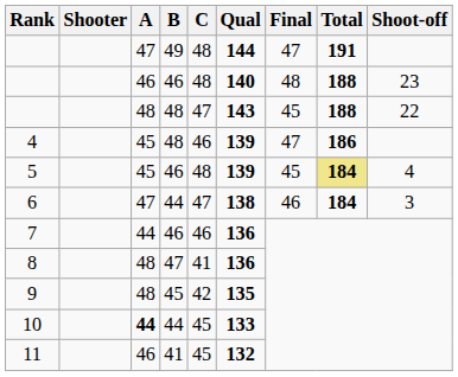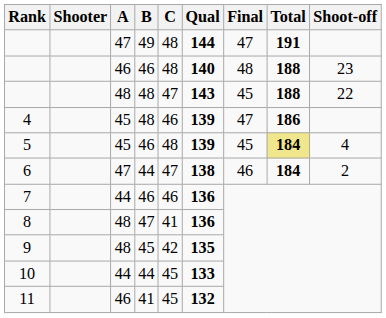6 | Shoot-off: 3 -> 2
10 | A: bold -> normal
